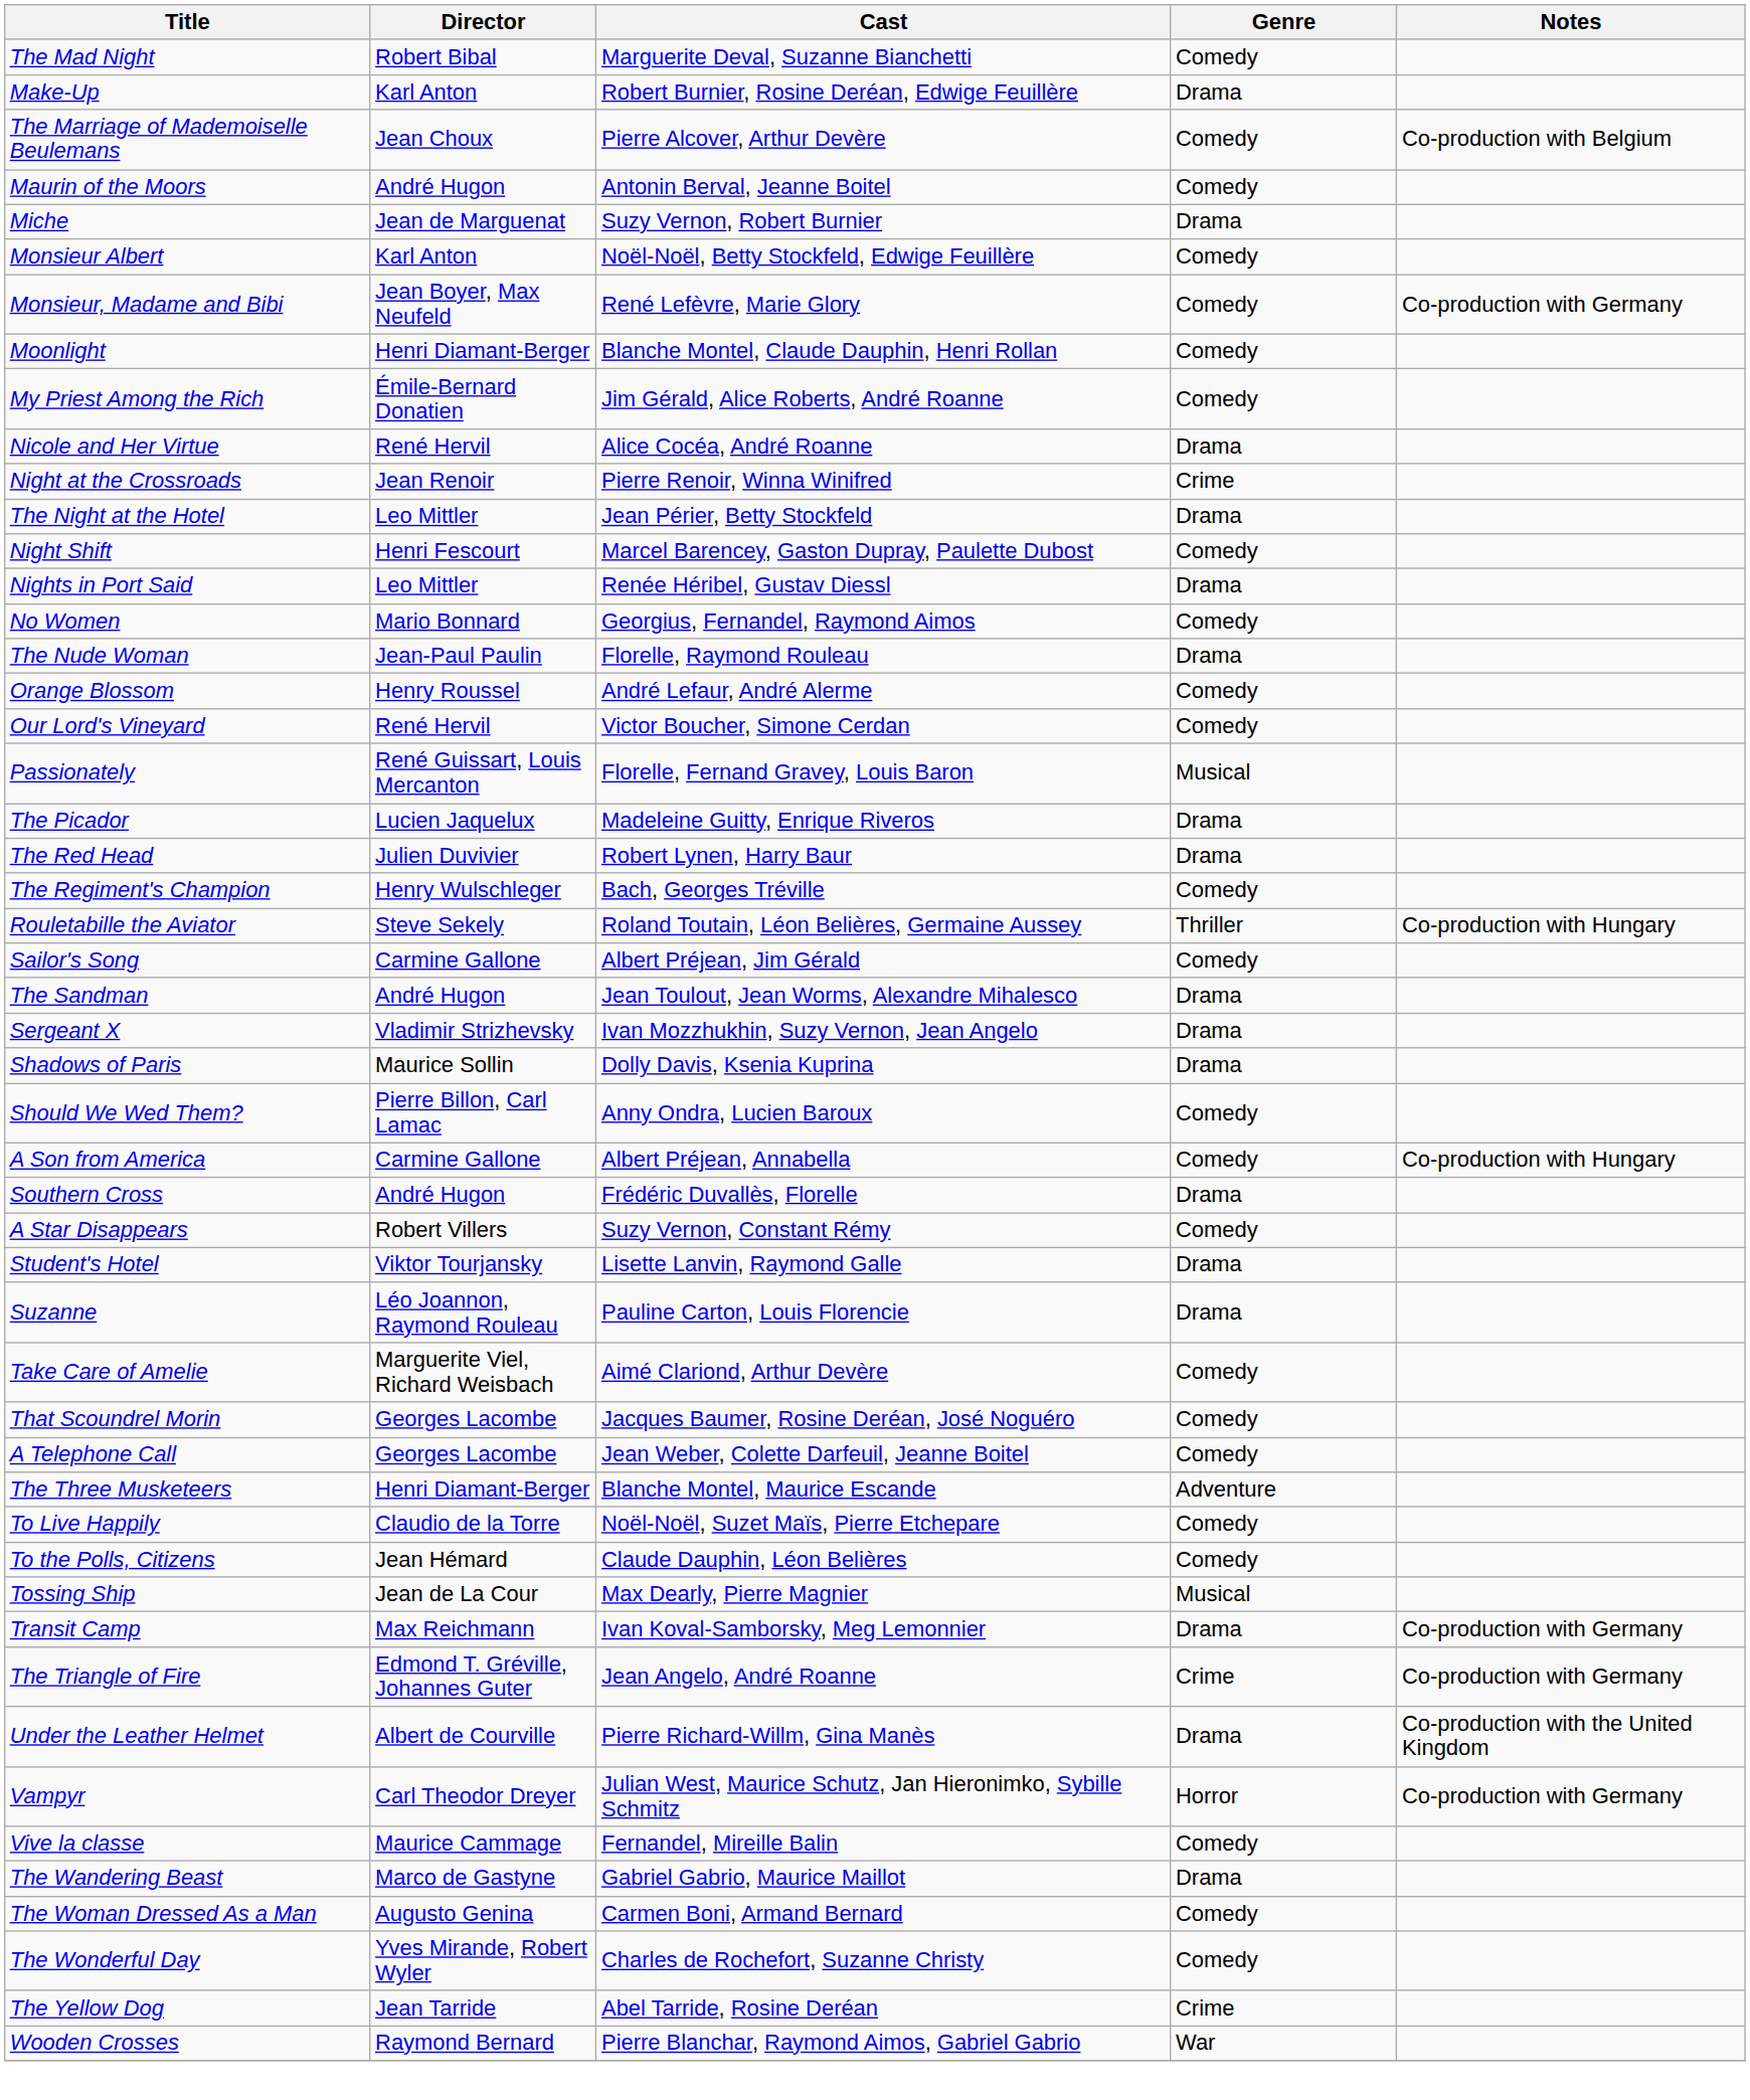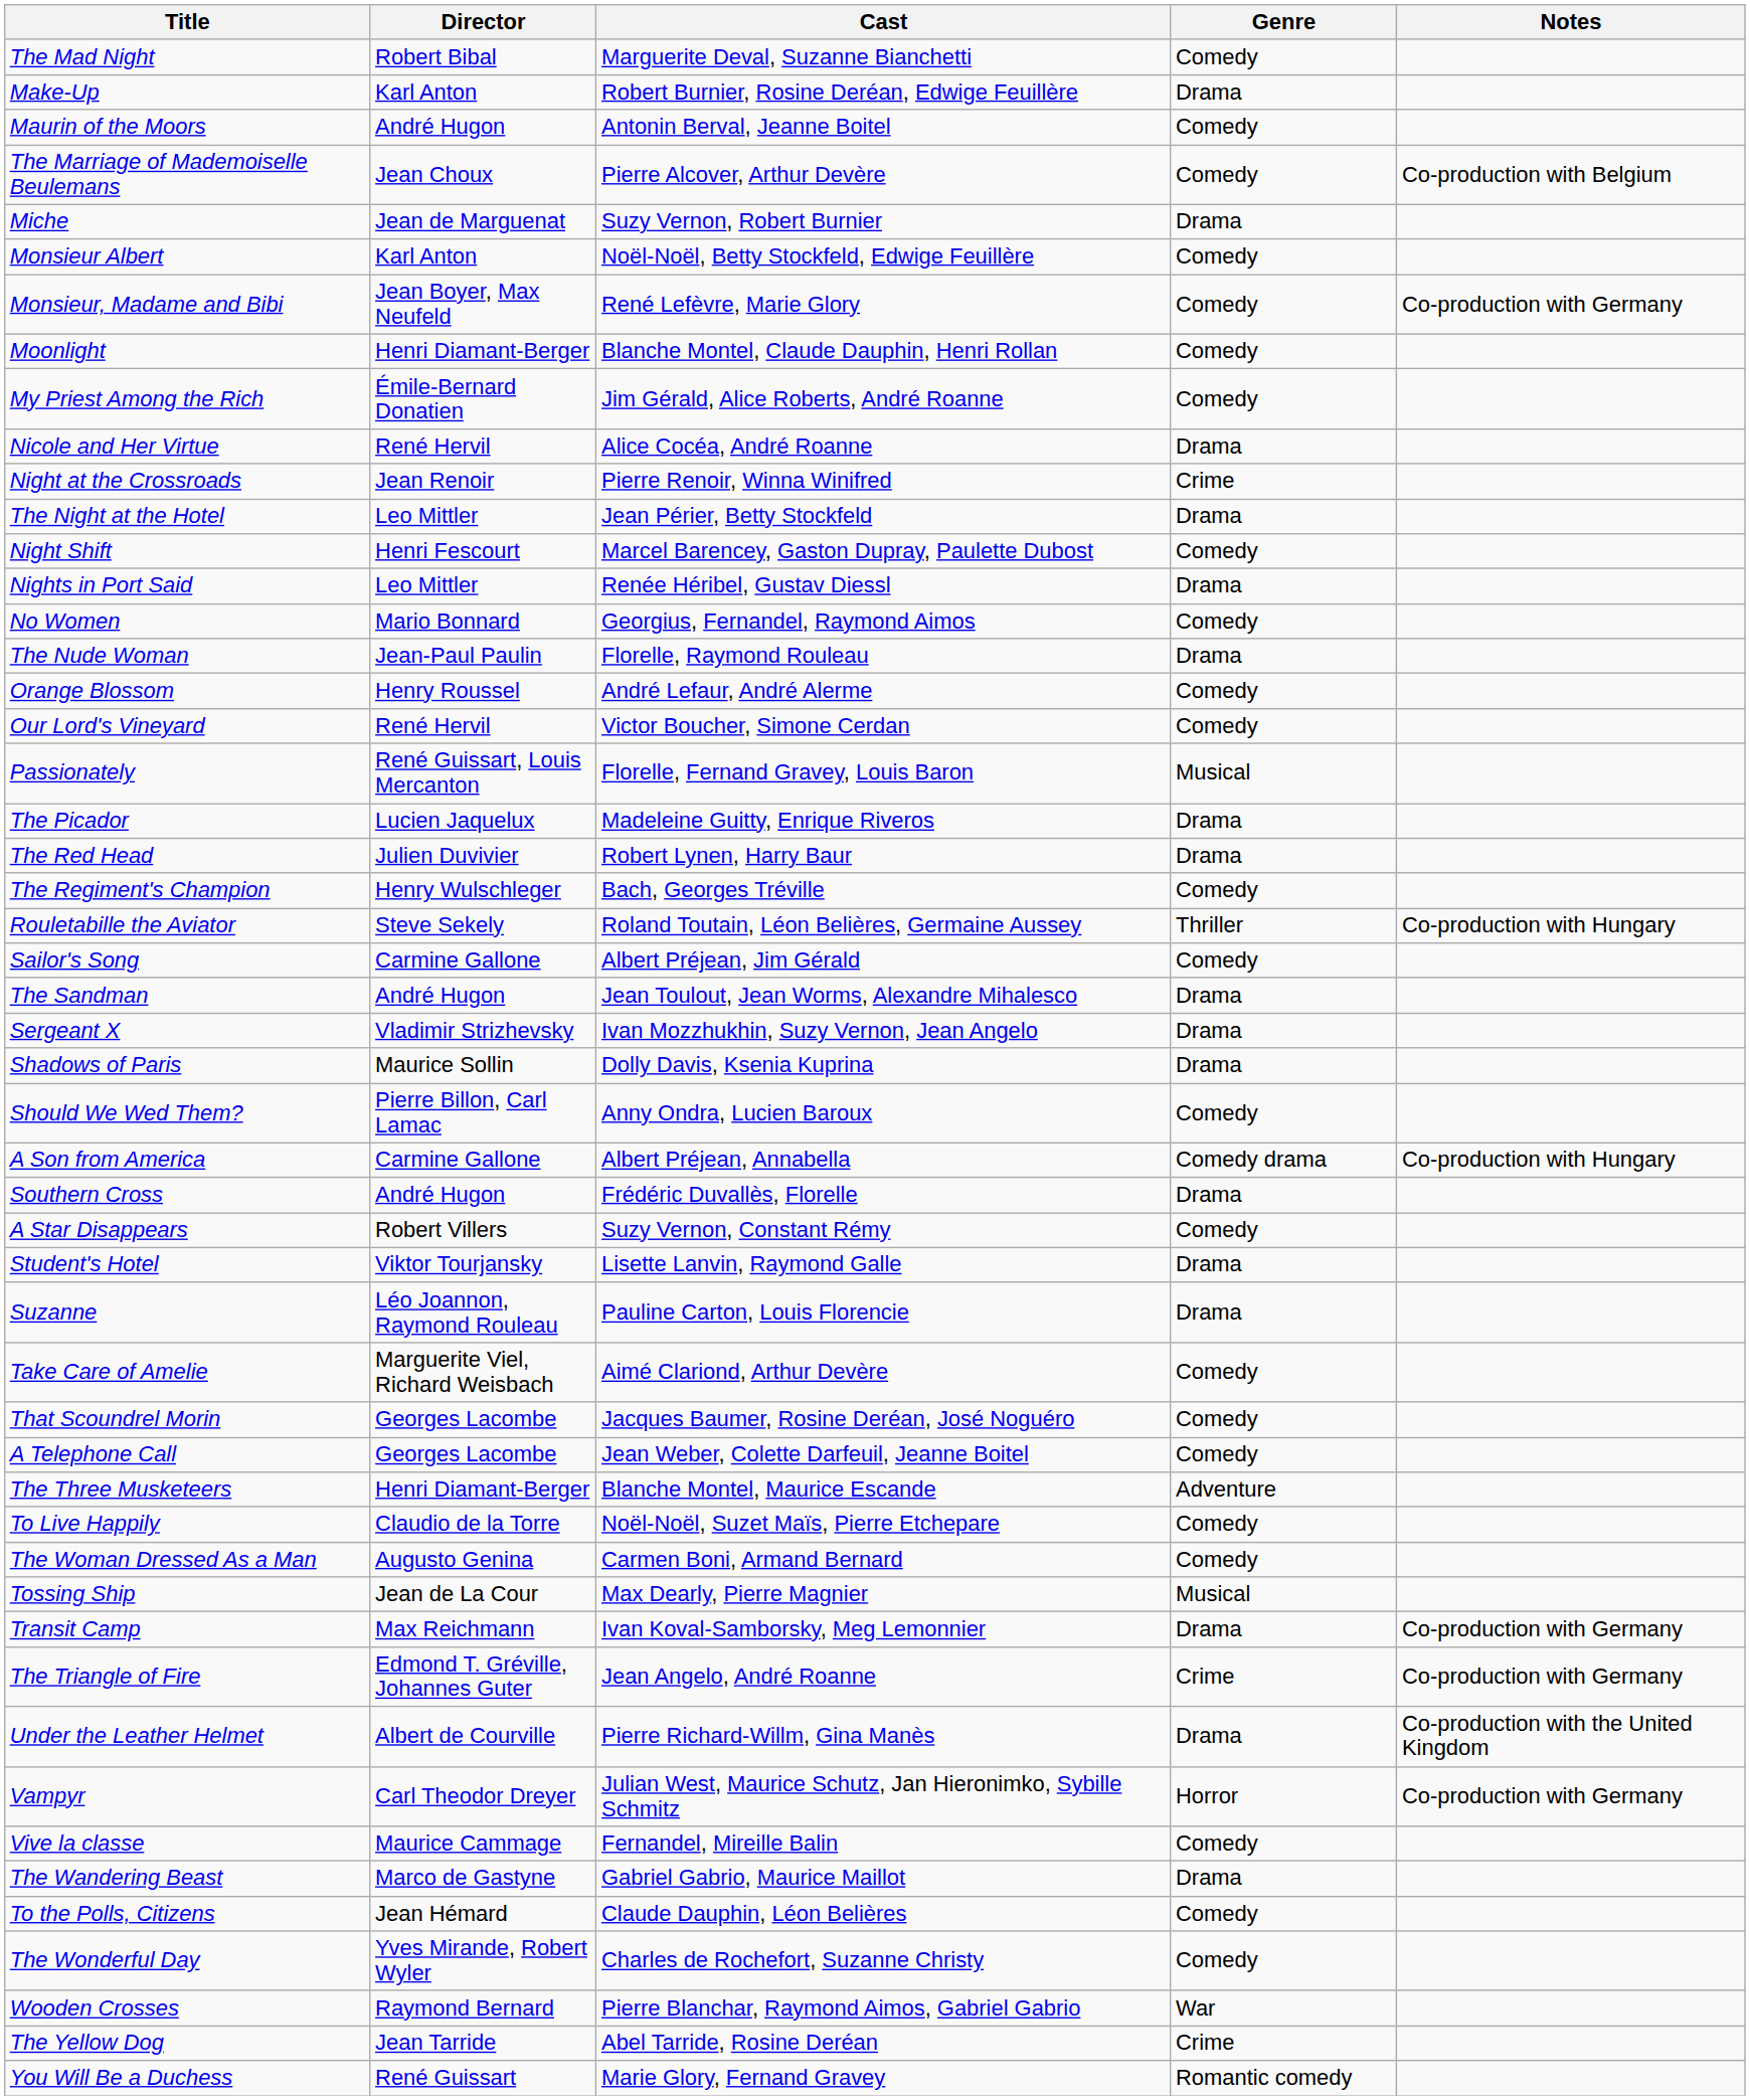rows swapped: The Marriage of Mademoiselle Beulemans <-> Maurin of the Moors
A Son from America | Genre: Comedy -> Comedy drama
rows swapped: To the Polls, Citizens <-> The Woman Dressed As a Man
rows swapped: Wooden Crosses <-> The Yellow Dog
+ row: You Will Be a Duchess | René Guissart | Marie Glory, Fernand Gravey | Romantic comedy
